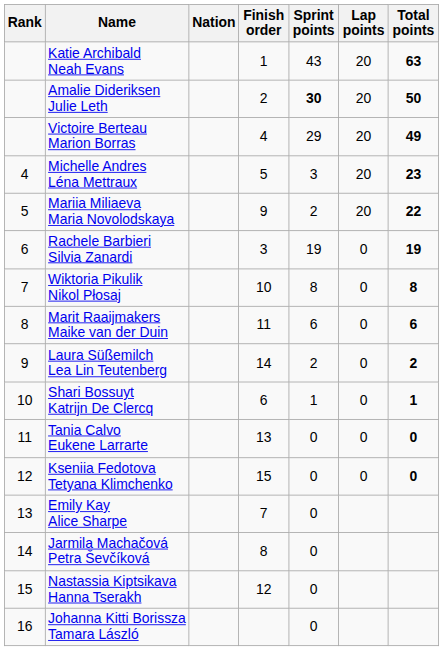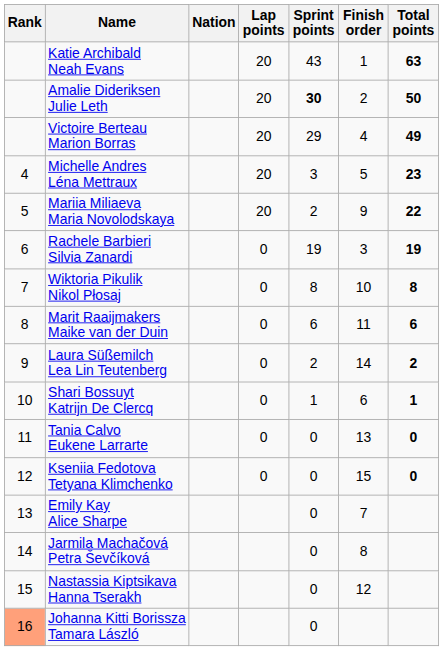columns swapped: Lap points <-> Finish order
Johanna Kitti Borissza Tamara László | Rank: no background -> lightsalmon background
